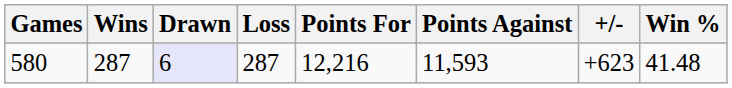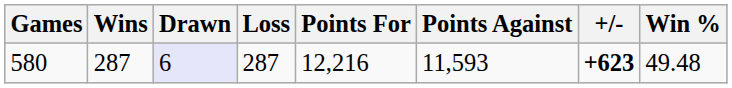580 | +/-: normal -> bold
580 | Win %: 41.48 -> 49.48
